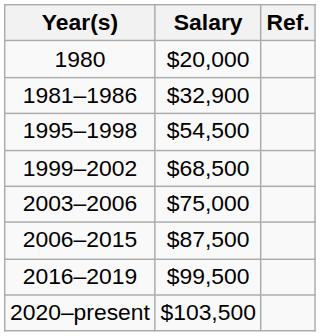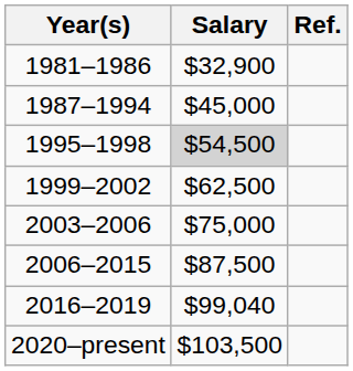- row: 1980 | $20,000
+ row: 1987–1994 | $45,000
1995–1998 | Salary: no background -> lightgrey background
1999–2002 | Salary: $68,500 -> $62,500
2016–2019 | Salary: $99,500 -> $99,040
